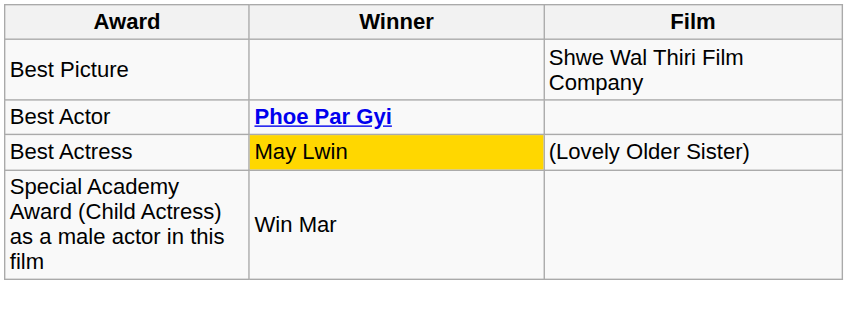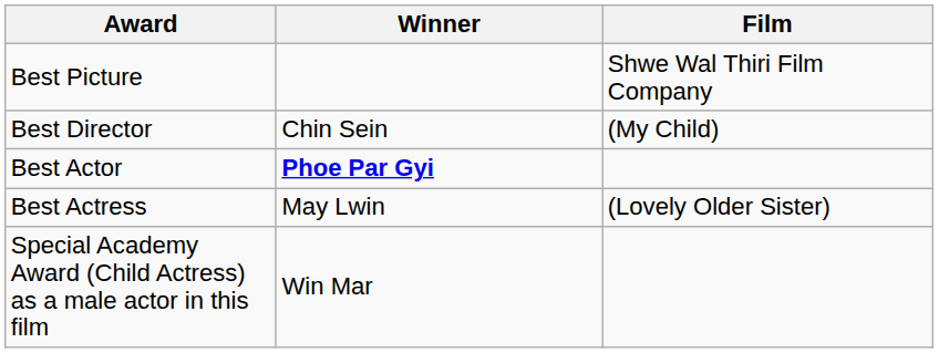+ row: Best Director | Chin Sein | (My Child)
Best Actress | Winner: gold background -> no background
